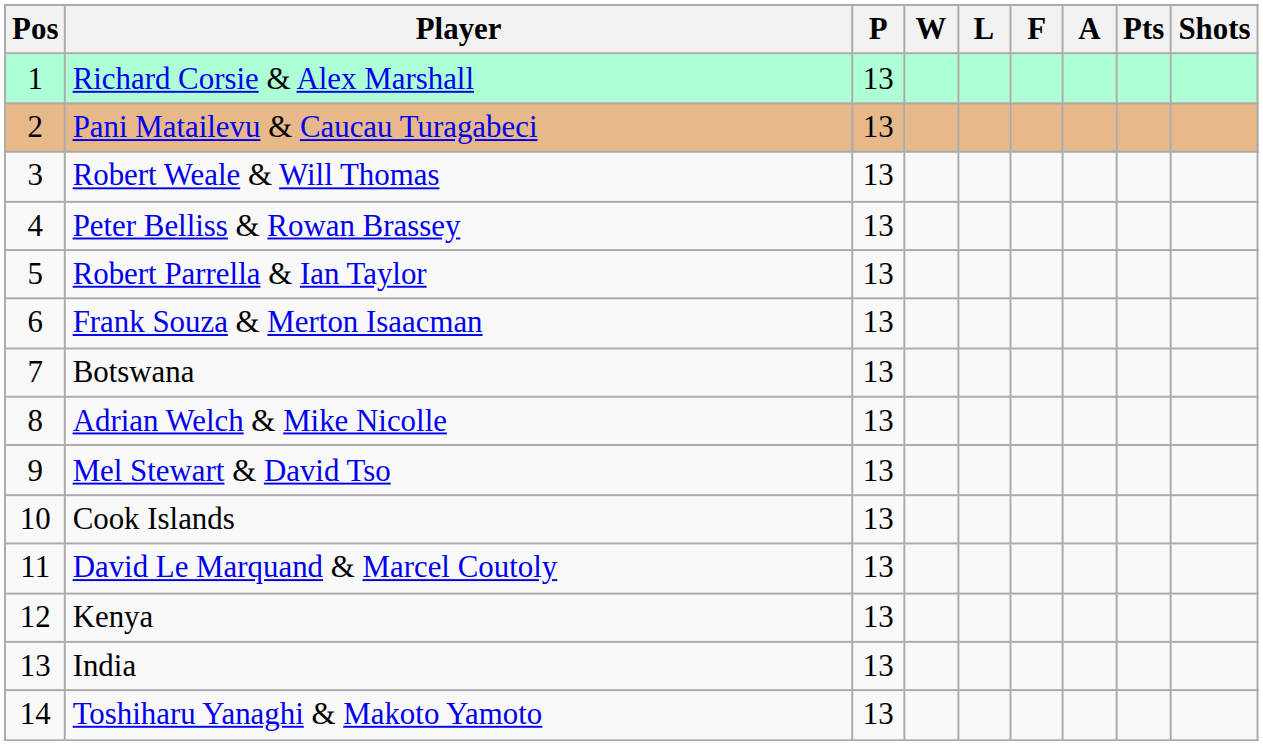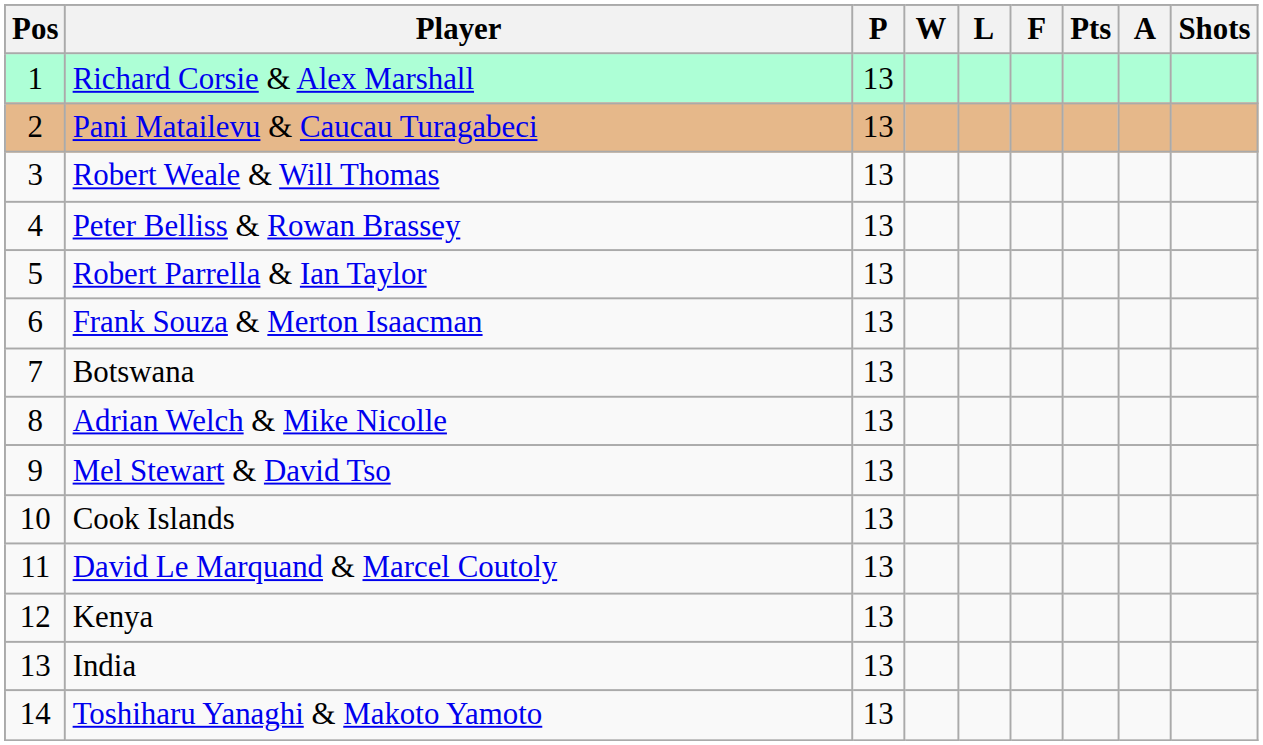columns swapped: A <-> Pts
